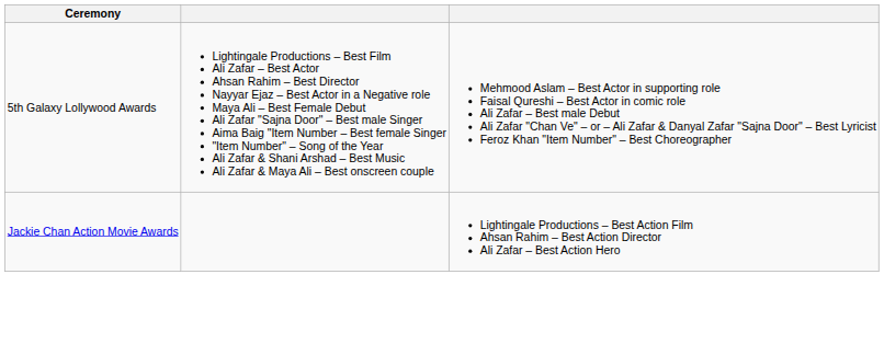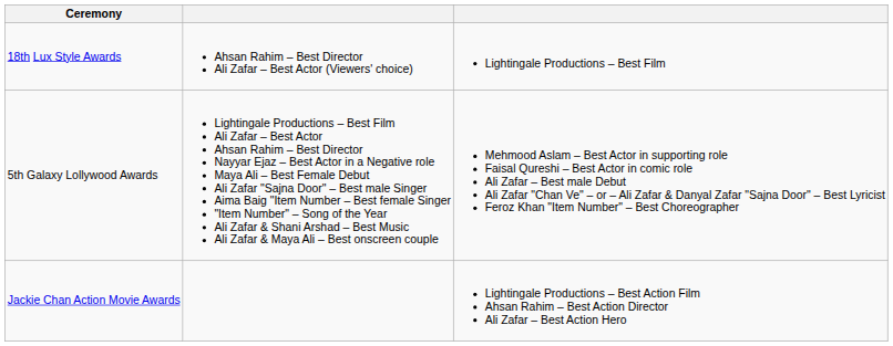+ row: 18th Lux Style Awards | Ahsan Rahim – Best Director Ali Zafar – Best Actor (Viewers' choice) | Lightingale Productions – Best Film
